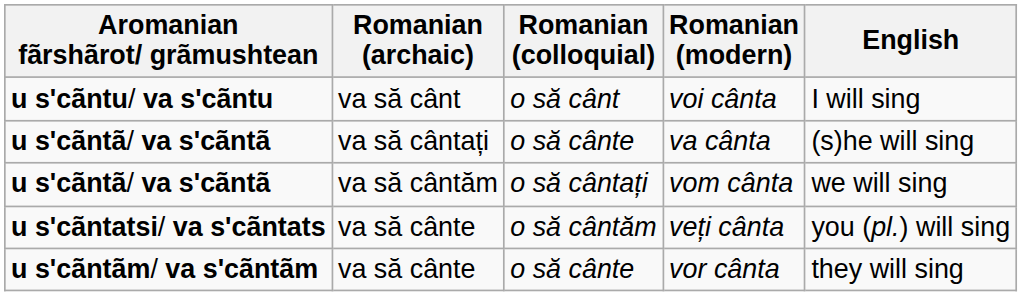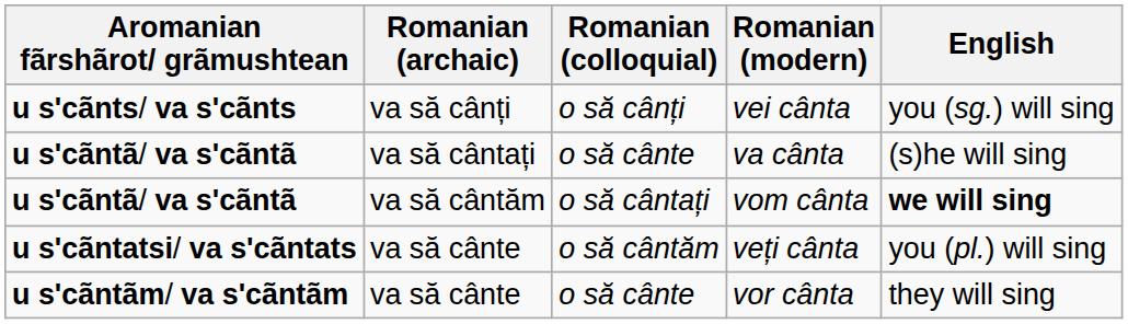- row: u s'cãntu/ va s'cãntu | va să cânt | o să cânt | voi cânta | I will sing
+ row: u s'cãnts/ va s'cãnts | va să cânți | o să cânți | vei cânta | you (sg.) will sing
vom cânta | English: normal -> bold
